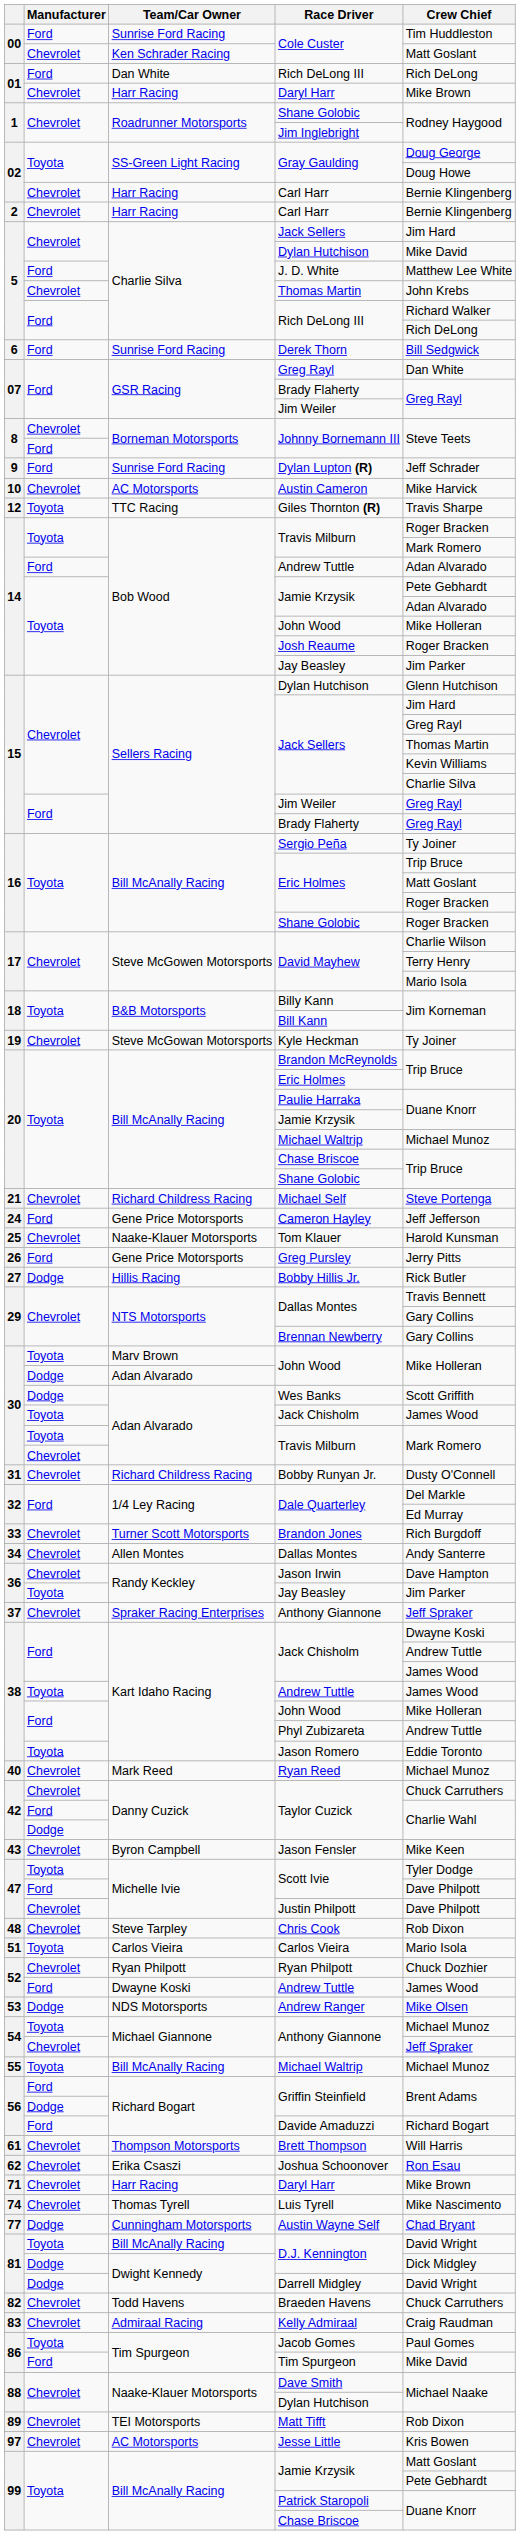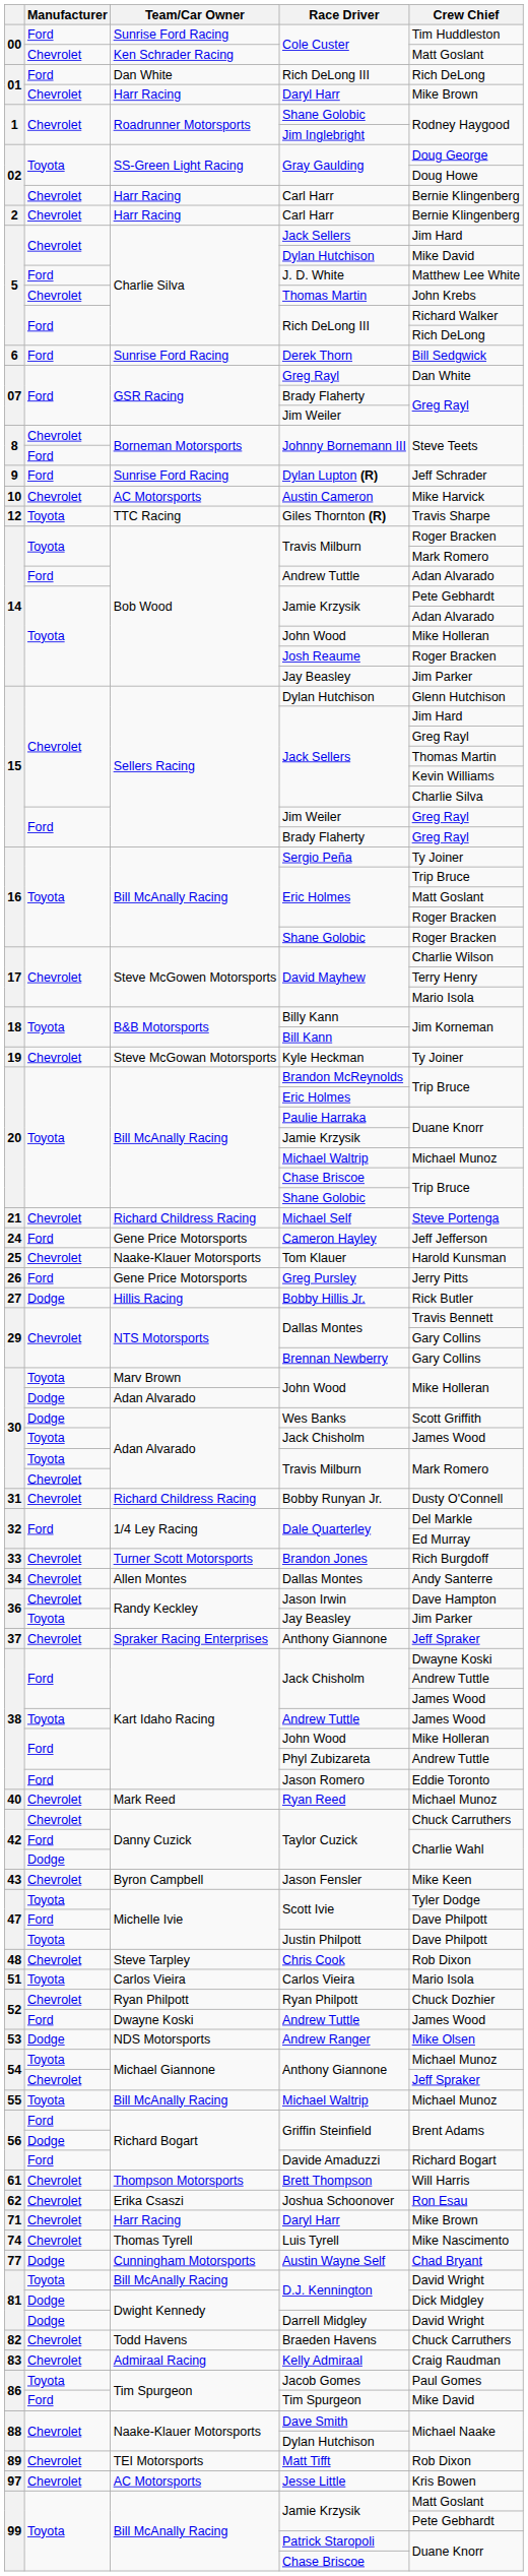Jason Romero | Manufacturer: Toyota -> Ford
Justin Philpott | Manufacturer: Chevrolet -> Toyota
